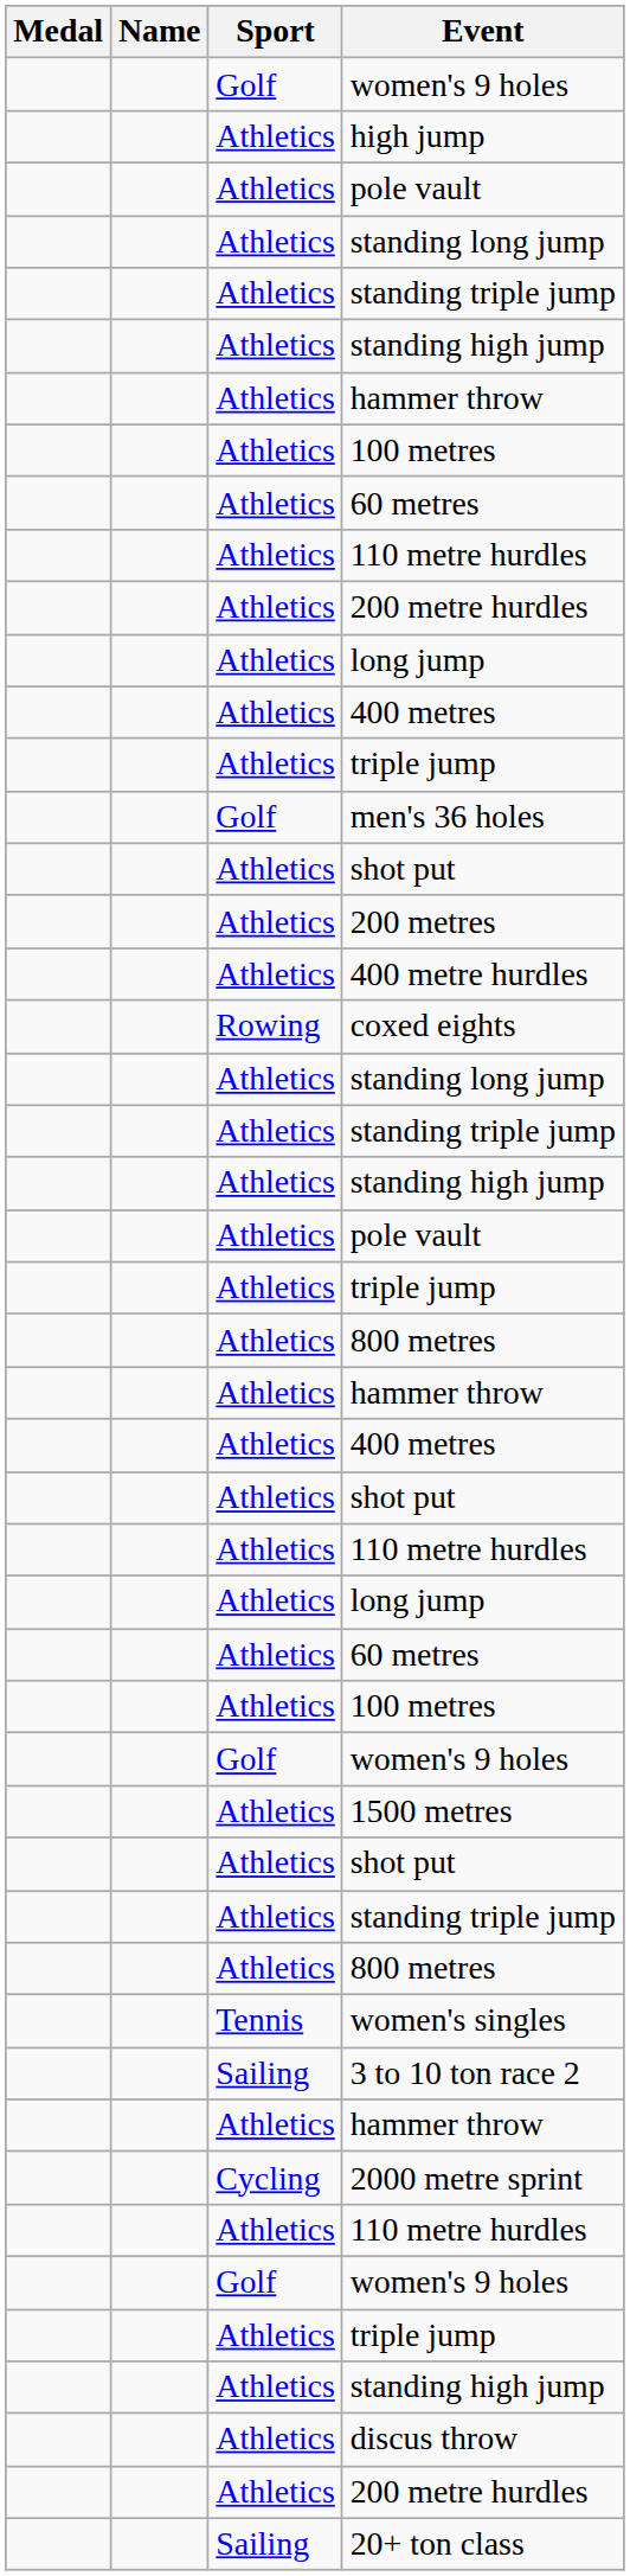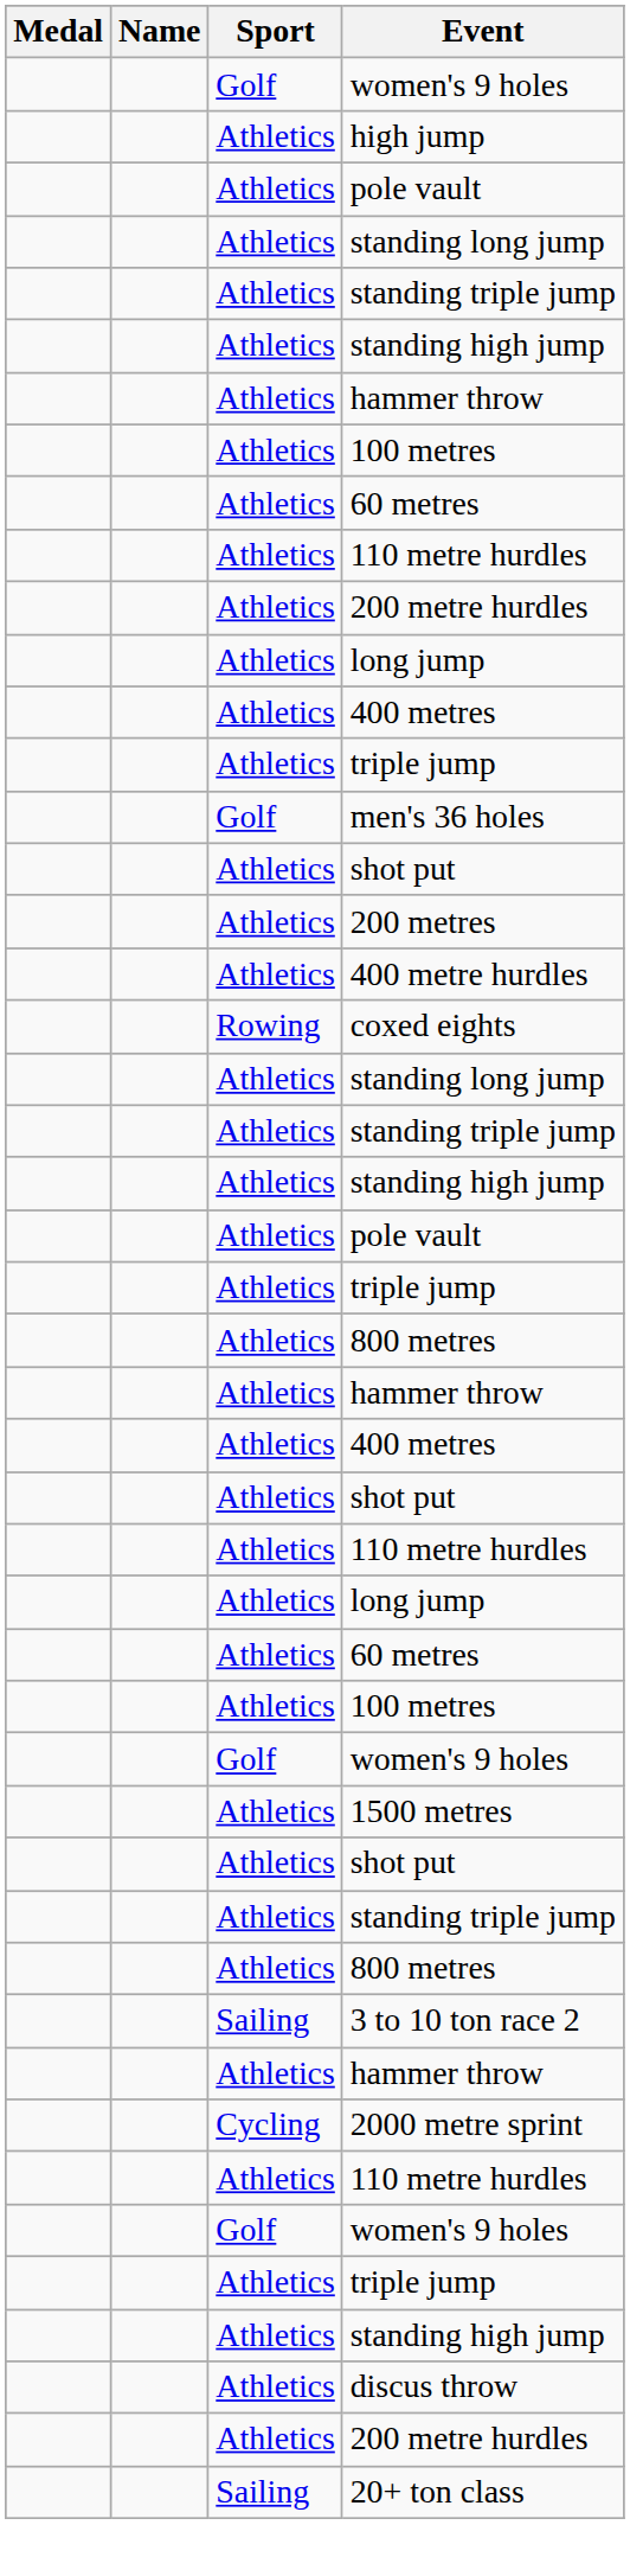- row: Tennis | women's singles
